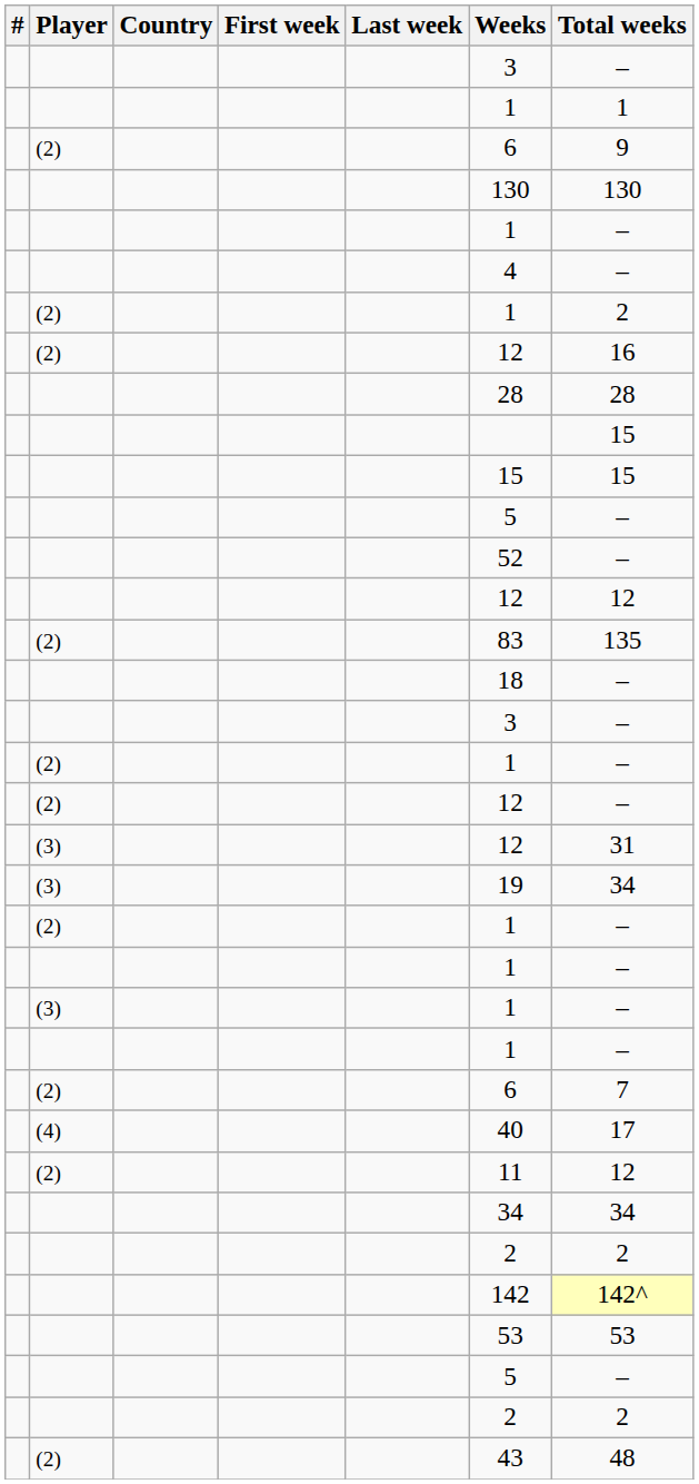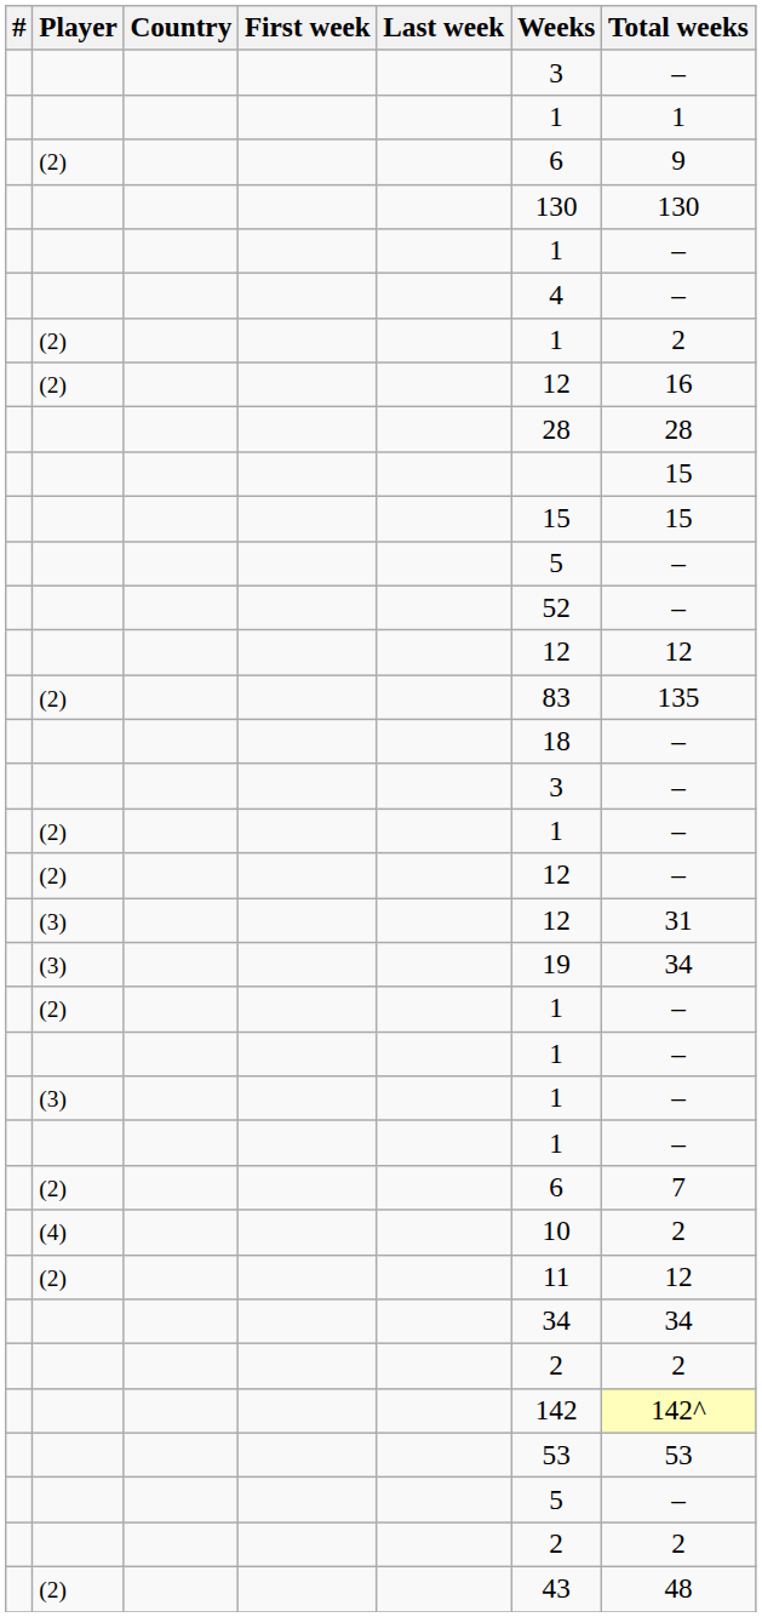(4) | Weeks: 40 -> 10
(4) | Total weeks: 17 -> 2
